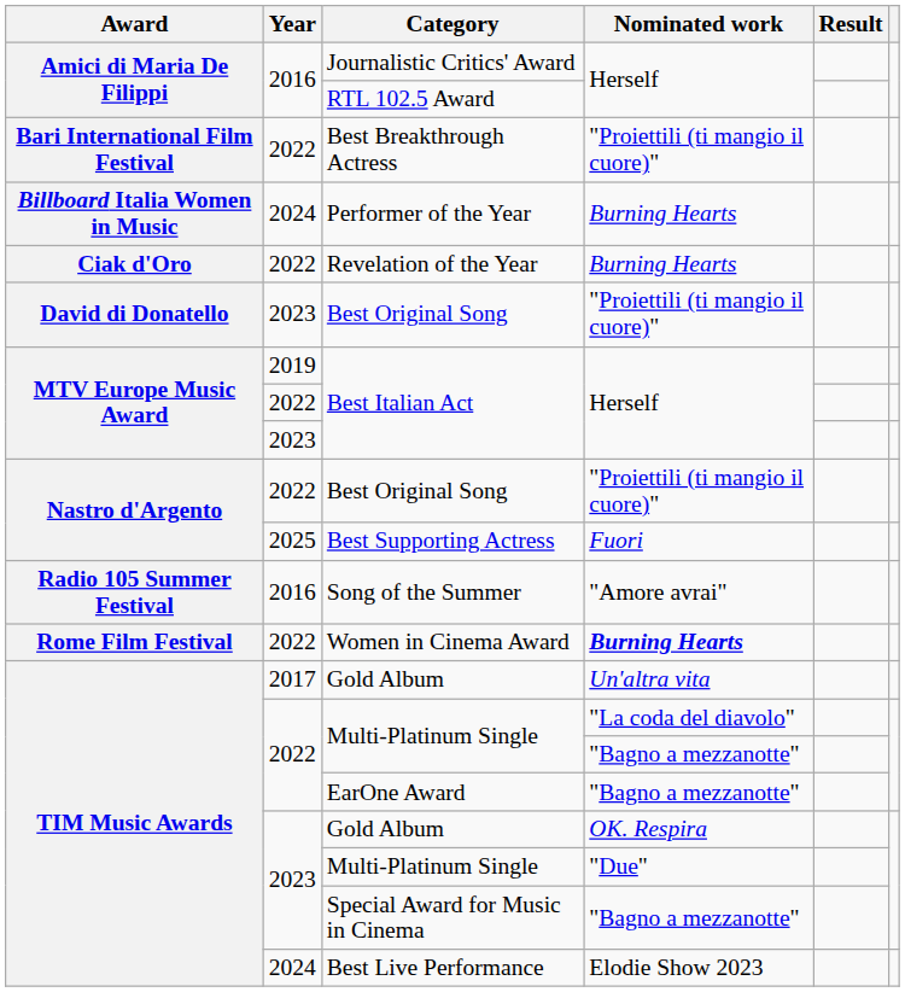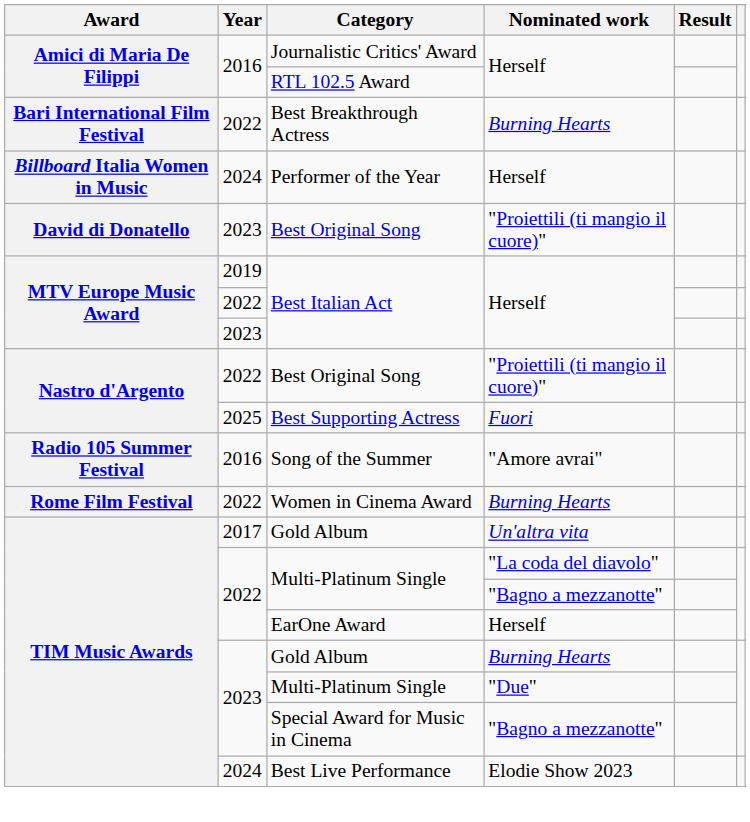Best Breakthrough Actress | Nominated work: "Proiettili (ti mangio il cuore)" -> Burning Hearts
Performer of the Year | Nominated work: Burning Hearts -> Herself
- row: Ciak d'Oro | 2022 | Revelation of the Year | Burning Hearts
Women in Cinema Award | Nominated work: bold -> normal
EarOne Award | Nominated work: "Bagno a mezzanotte" -> Herself
2023 / Gold Album | Nominated work: OK. Respira -> Burning Hearts
